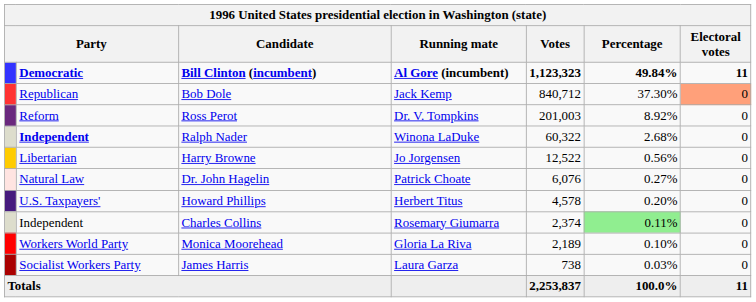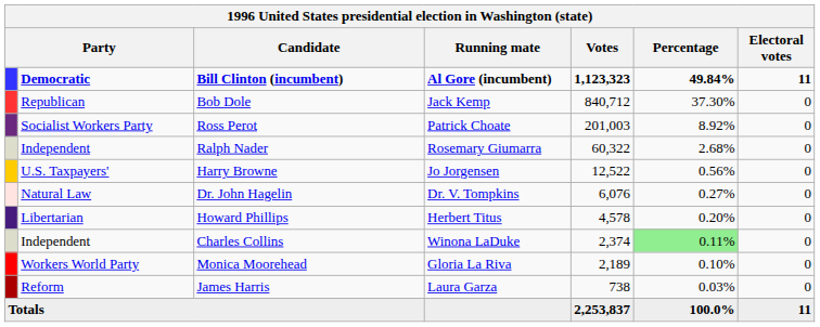Bob Dole | Electoral votes: lightsalmon background -> no background
Ross Perot | column 2: Reform -> Socialist Workers Party
Ross Perot | Running mate: Dr. V. Tompkins -> Patrick Choate
Ralph Nader | column 2: bold -> normal
Ralph Nader | Running mate: Winona LaDuke -> Rosemary Giumarra
Harry Browne | column 2: Libertarian -> U.S. Taxpayers'
Dr. John Hagelin | Running mate: Patrick Choate -> Dr. V. Tompkins
Howard Phillips | column 2: U.S. Taxpayers' -> Libertarian
Charles Collins | Running mate: Rosemary Giumarra -> Winona LaDuke
James Harris | column 2: Socialist Workers Party -> Reform
